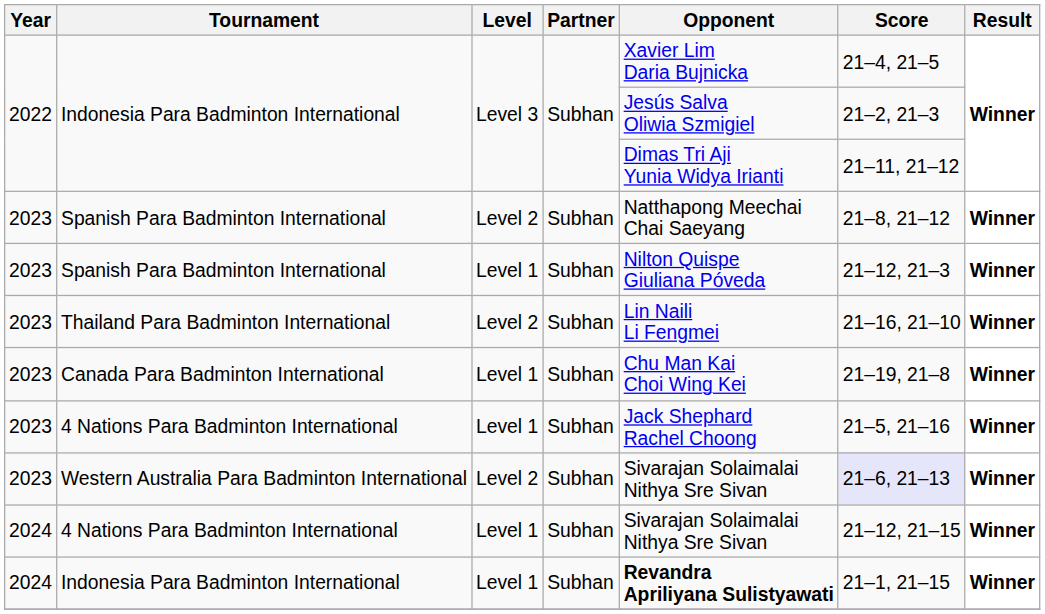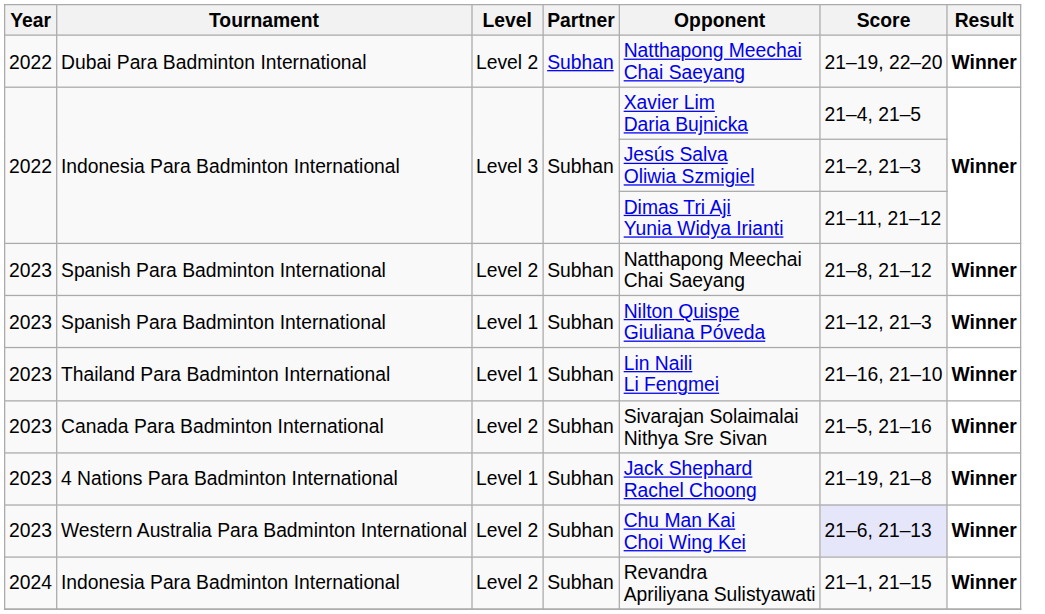+ row: 2022 | Dubai Para Badminton International | Level 2 | Subhan | Natthapong Meechai Chai Saeyang | 21–19, 22–20 | Winner
Thailand Para Badminton International | Level: Level 2 -> Level 1
Canada Para Badminton International | Level: Level 1 -> Level 2
Canada Para Badminton International | Opponent: Chu Man Kai Choi Wing Kei -> Sivarajan Solaimalai Nithya Sre Sivan
Canada Para Badminton International | Score: 21–19, 21–8 -> 21–5, 21–16
2023 / 4 Nations Para Badminton International | Score: 21–5, 21–16 -> 21–19, 21–8
Western Australia Para Badminton International | Opponent: Sivarajan Solaimalai Nithya Sre Sivan -> Chu Man Kai Choi Wing Kei
- row: 2024 | 4 Nations Para Badminton International | Level 1 | Subhan | Sivarajan Solaimalai Nithya Sre Sivan | 21–12, 21–15 | Winner
2024 / Indonesia Para Badminton International | Level: Level 1 -> Level 2
2024 / Indonesia Para Badminton International | Opponent: bold -> normal
